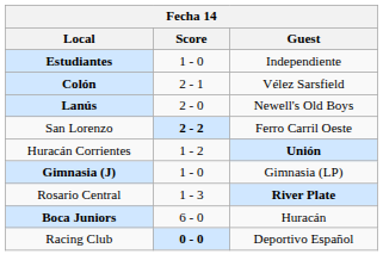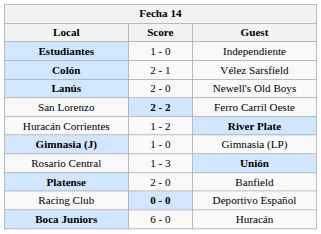Huracán Corrientes | Guest: Unión -> River Plate
Rosario Central | Guest: River Plate -> Unión
+ row: Platense | 2 - 0 | Banfield
rows swapped: Boca Juniors <-> Racing Club
